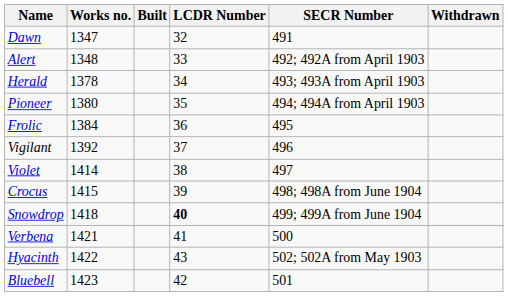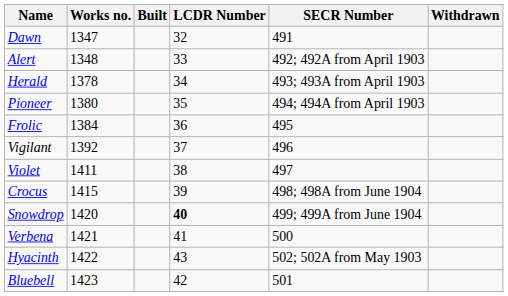Violet | Works no.: 1414 -> 1411
Snowdrop | Works no.: 1418 -> 1420
